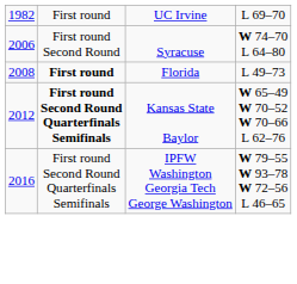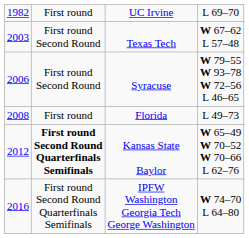+ row: 2003 | First round Second Round | Texas Tech | W 67–62 L 57–48
Syracuse | column 4: W 74–70 L 64–80 -> W 79–55 W 93–78 W 72–56 L 46–65
Florida | column 2: bold -> normal
IPFW Washington Georgia Tech George Washington | column 4: W 79–55 W 93–78 W 72–56 L 46–65 -> W 74–70 L 64–80
